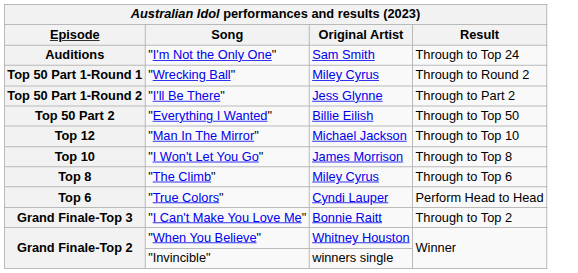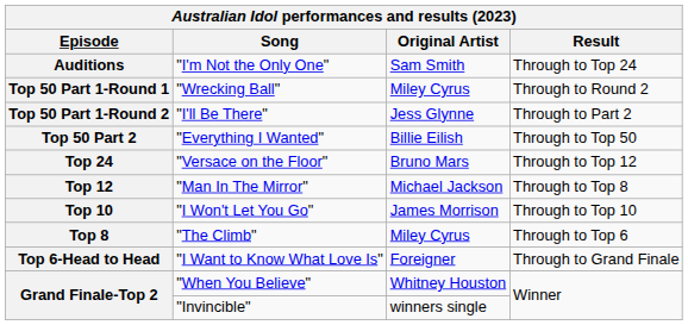+ row: Top 24 | "Versace on the Floor" | Bruno Mars | Through to Top 12
Top 12 | Result: Through to Top 10 -> Through to Top 8
Top 10 | Result: Through to Top 8 -> Through to Top 10
- row: Top 6 | "True Colors" | Cyndi Lauper | Perform Head to Head
+ row: Top 6-Head to Head | "I Want to Know What Love Is" | Foreigner | Through to Grand Finale
- row: Grand Finale-Top 3 | "I Can't Make You Love Me" | Bonnie Raitt | Through to Top 2
